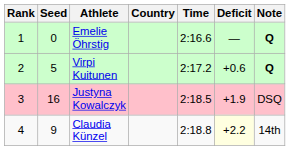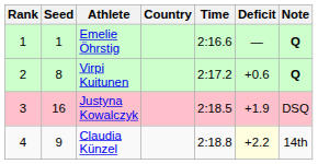Emelie Öhrstig | Seed: 0 -> 1
Virpi Kuitunen | Seed: 5 -> 8
